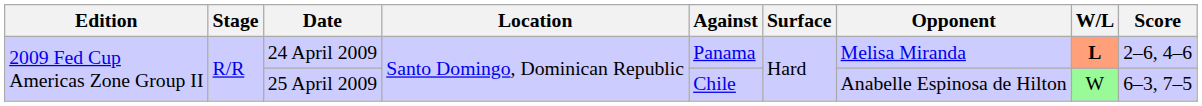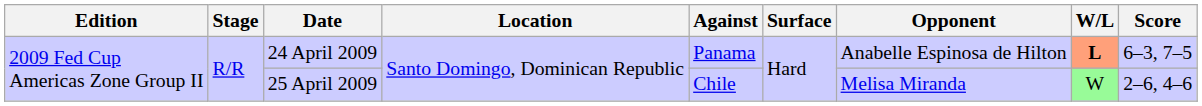24 April 2009 | Opponent: Melisa Miranda -> Anabelle Espinosa de Hilton
24 April 2009 | Score: 2–6, 4–6 -> 6–3, 7–5
25 April 2009 | Opponent: Anabelle Espinosa de Hilton -> Melisa Miranda
25 April 2009 | Score: 6–3, 7–5 -> 2–6, 4–6
